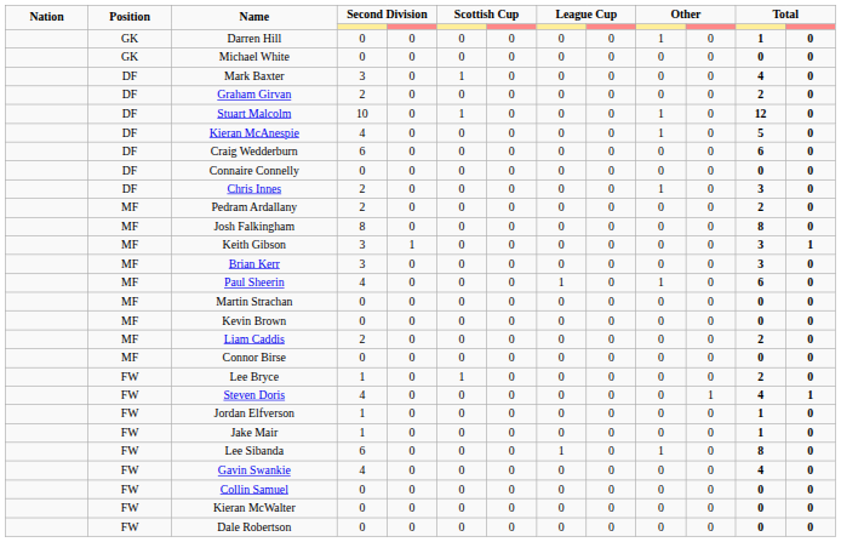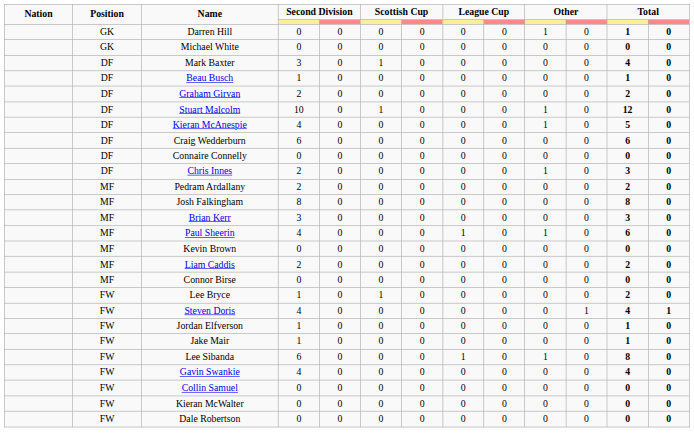+ row: DF | Beau Busch | 1 | 0 | 0 | 0 | 0 | 0 | 0 | 0 | 1 | 0
- row: MF | Keith Gibson | 3 | 1 | 0 | 0 | 0 | 0 | 0 | 0 | 3 | 1
- row: MF | Martin Strachan | 0 | 0 | 0 | 0 | 0 | 0 | 0 | 0 | 0 | 0
